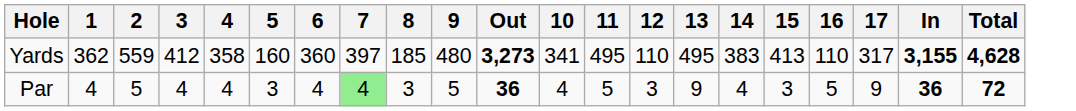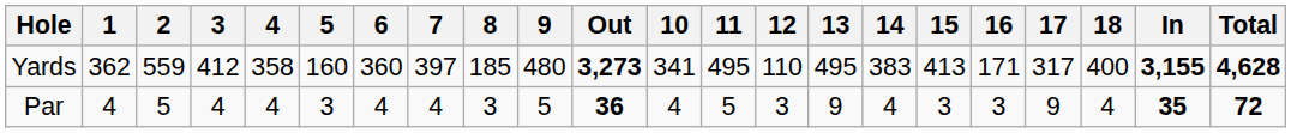+ column: 18 | 400 | 4
Yards | 16: 110 -> 171
Par | 7: lightgreen background -> no background
Par | 16: 5 -> 3
Par | In: 36 -> 35
